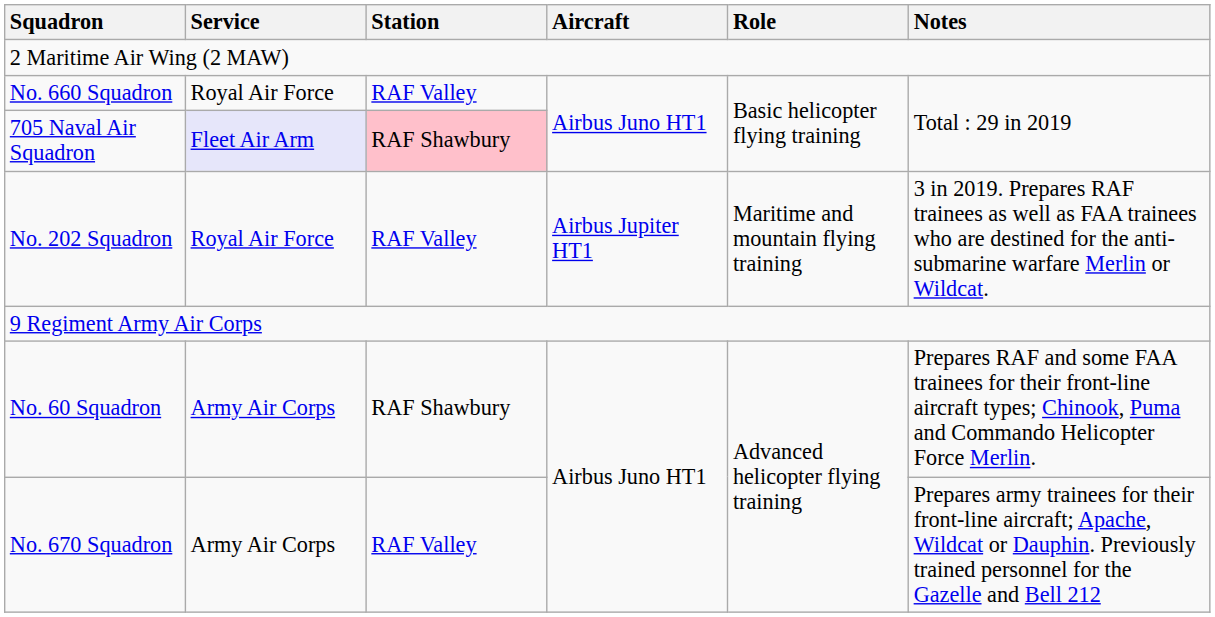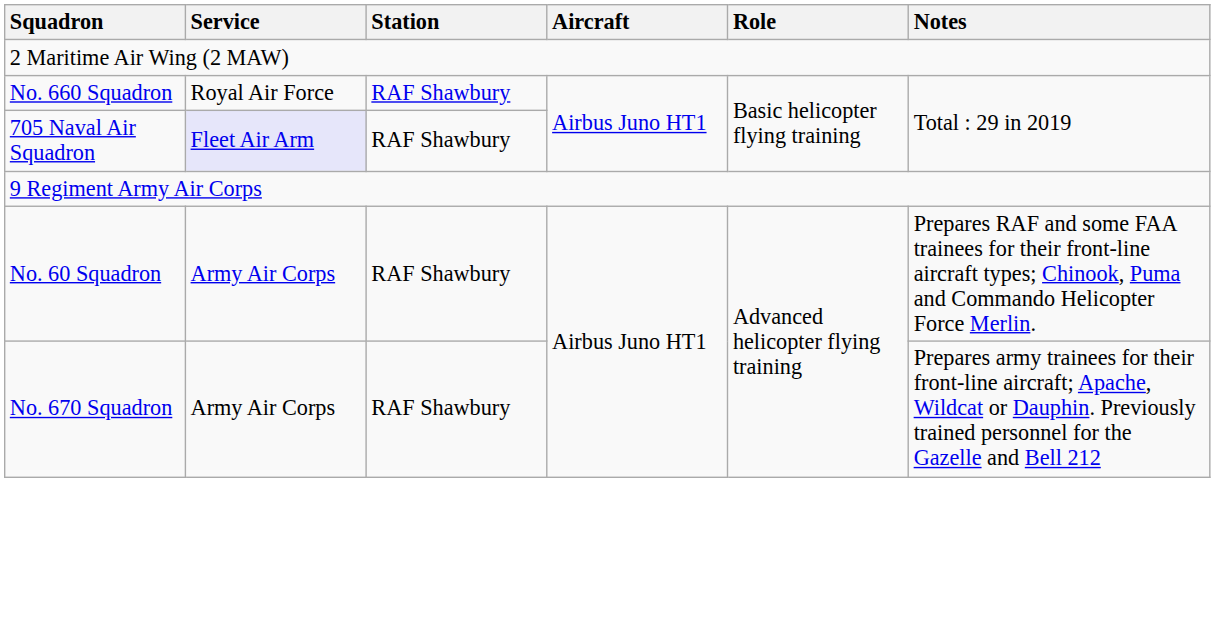No. 660 Squadron | Station: RAF Valley -> RAF Shawbury
705 Naval Air Squadron | Station: pink background -> no background
- row: No. 202 Squadron | Royal Air Force | RAF Valley | Airbus Jupiter HT1 | Maritime and mountain flying training | 3 in 2019. Prepares RAF trainees as well as FAA trainees who are destined for the anti-submarine warfare Merlin or Wildcat.
No. 670 Squadron | Station: RAF Valley -> RAF Shawbury
